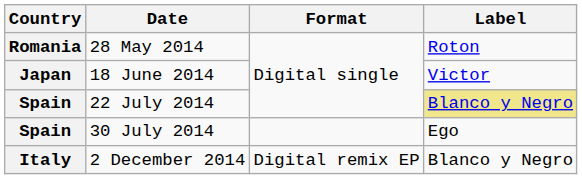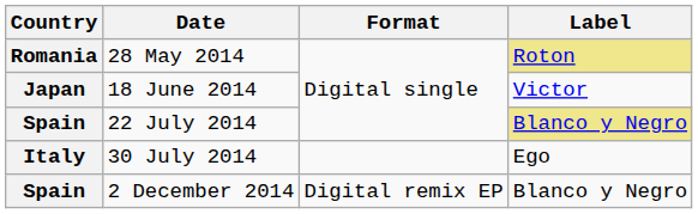28 May 2014 | Label: no background -> khaki background
30 July 2014 | Country: Spain -> Italy
2 December 2014 | Country: Italy -> Spain
